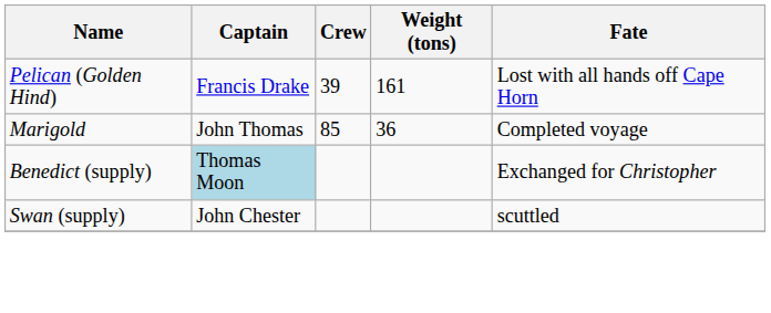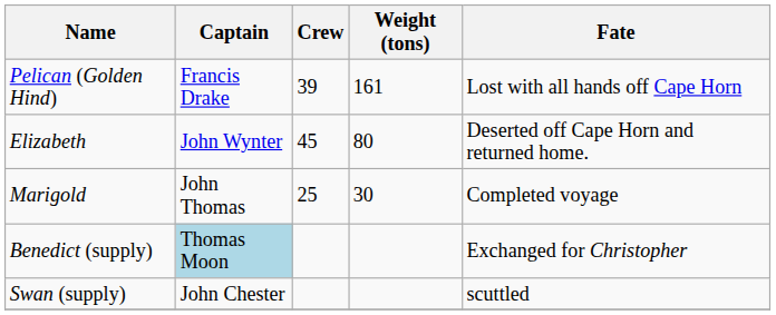+ row: Elizabeth | John Wynter | 45 | 80 | Deserted off Cape Horn and returned home.
Marigold | Crew: 85 -> 25
Marigold | Weight (tons): 36 -> 30
